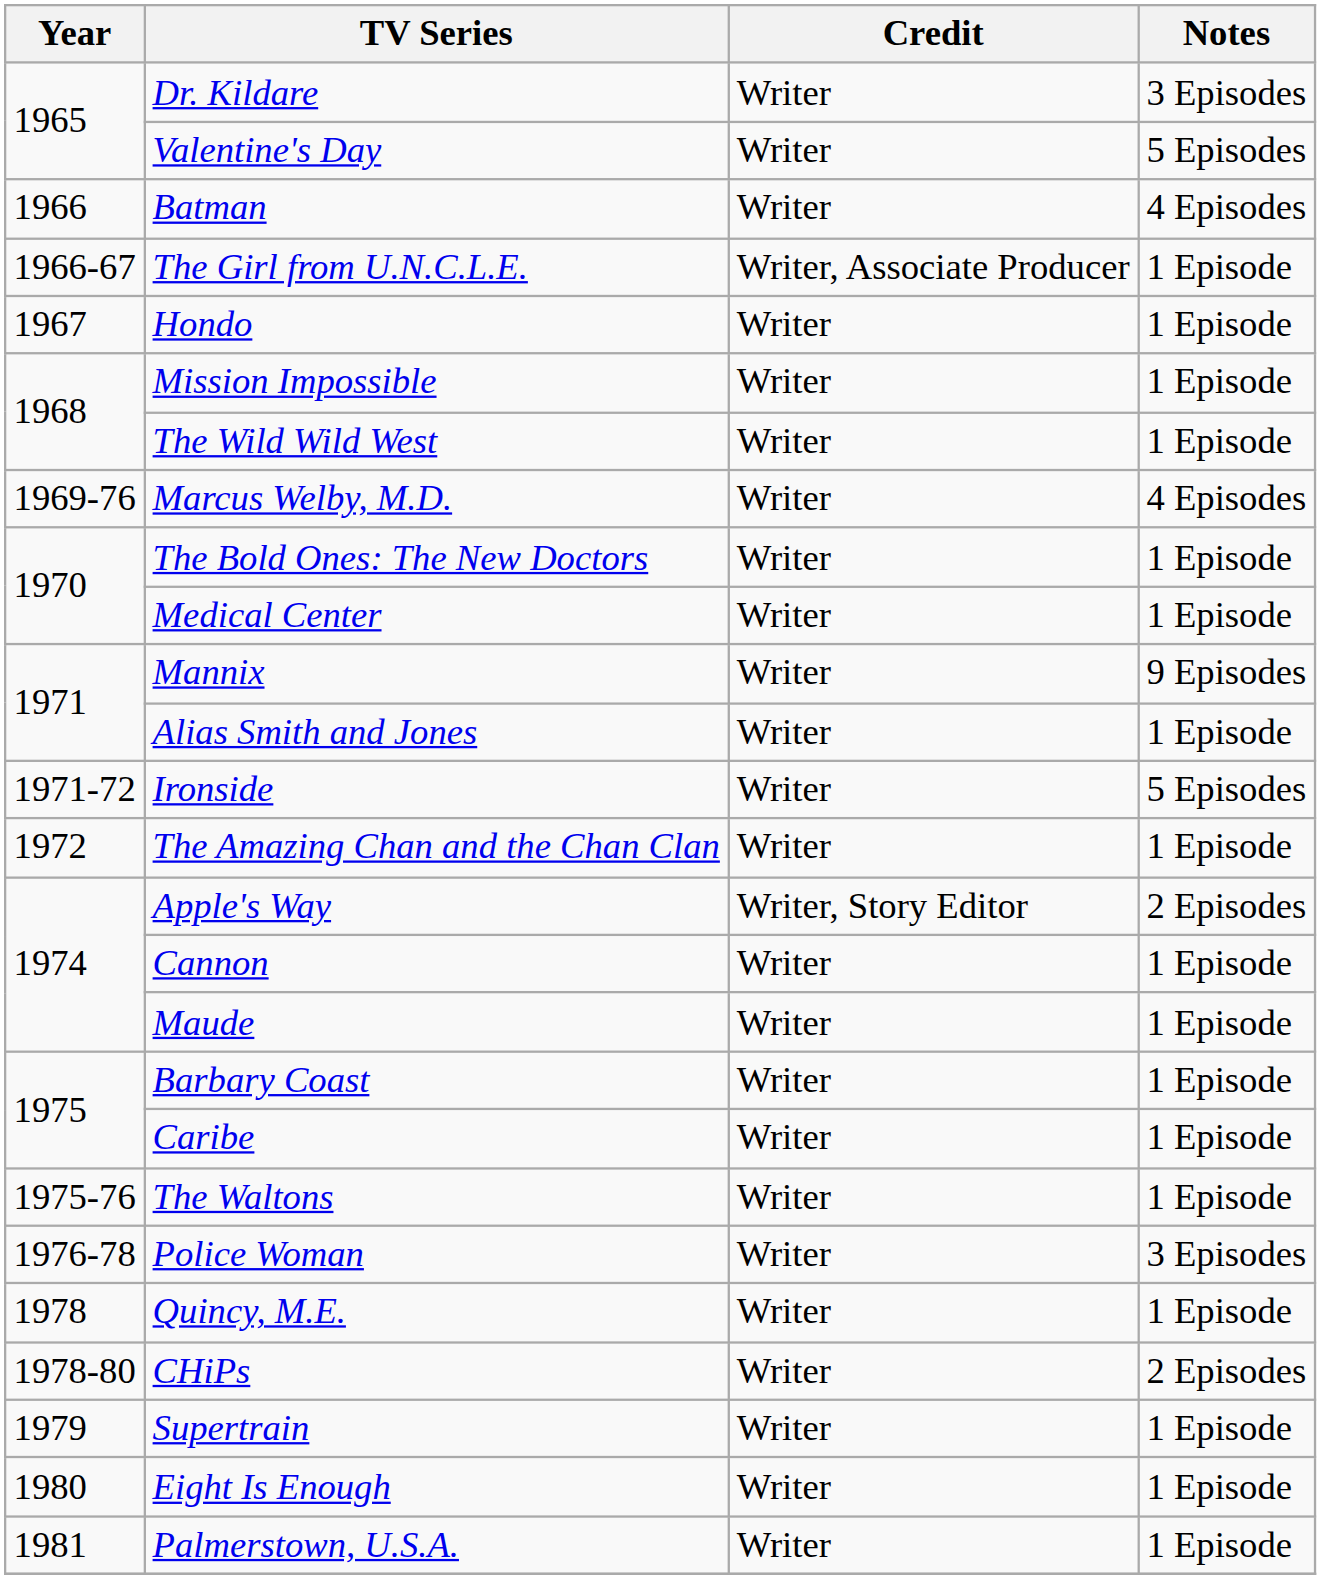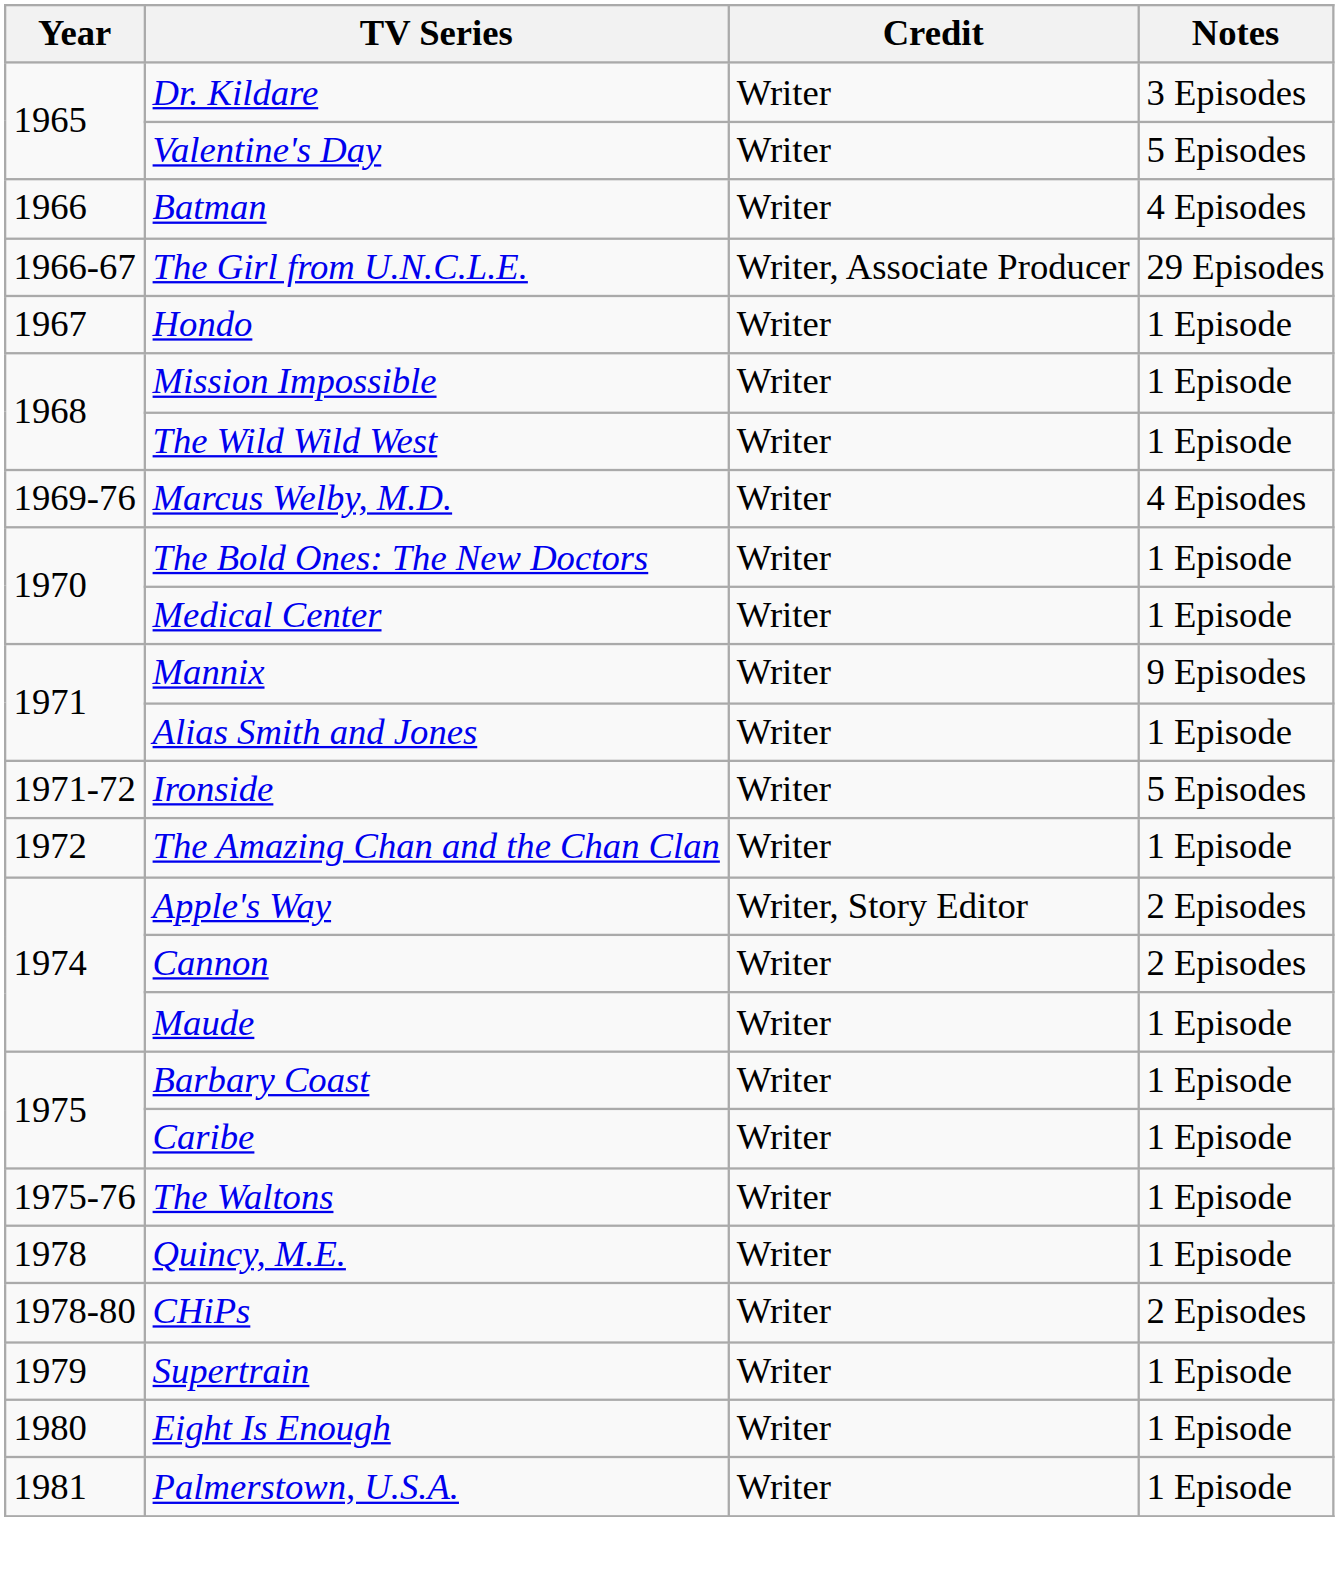The Girl from U.N.C.L.E. | Notes: 1 Episode -> 29 Episodes
Cannon | Notes: 1 Episode -> 2 Episodes
- row: 1976-78 | Police Woman | Writer | 3 Episodes
